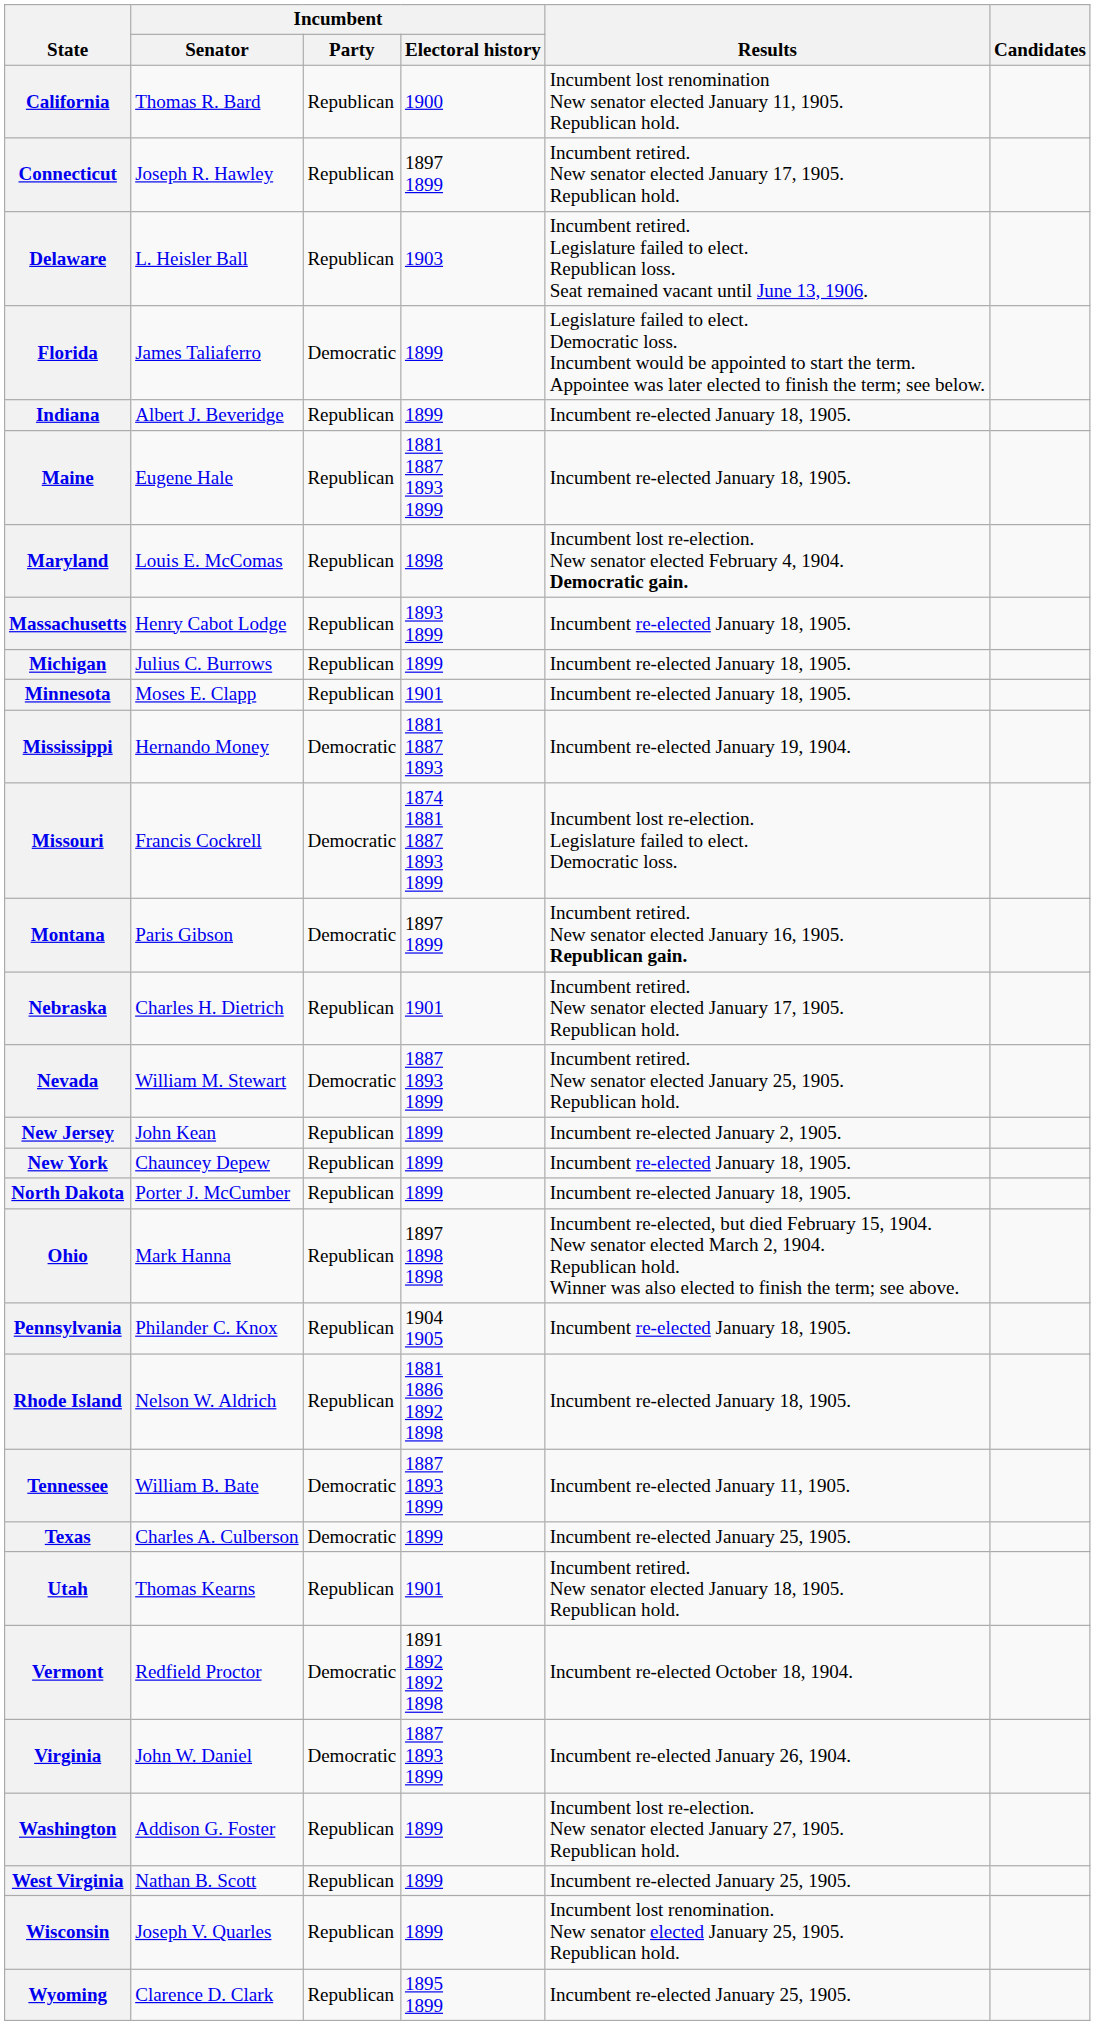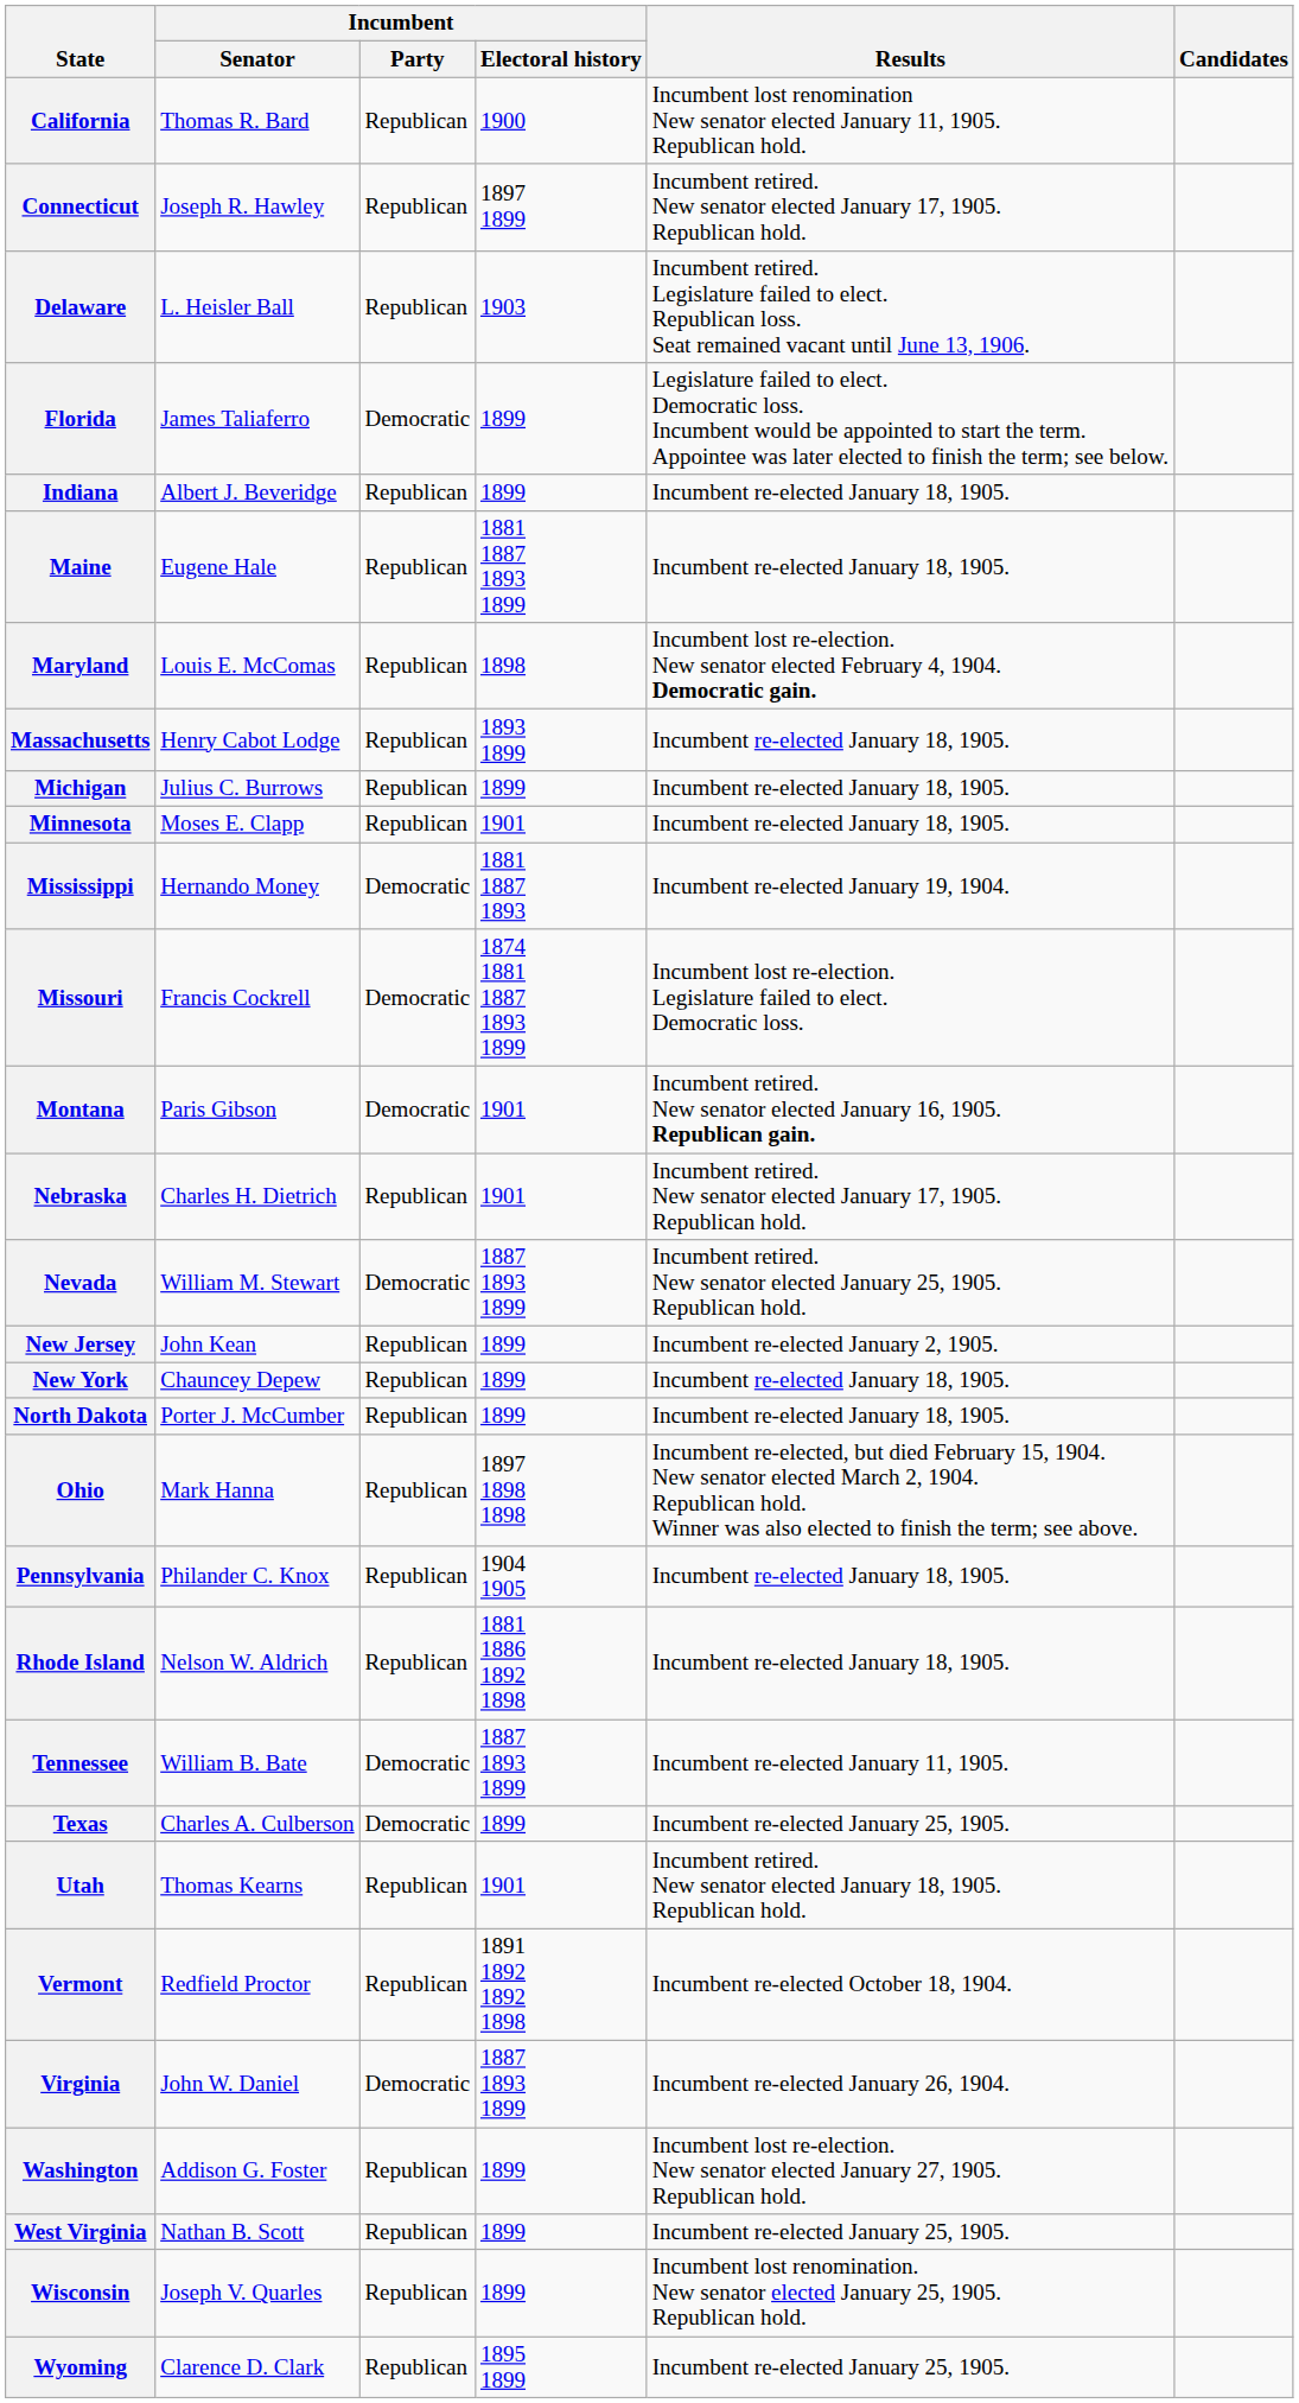Montana | Incumbent / Electoral history: 1897 1899 -> 1901
Vermont | Incumbent / Party: Democratic -> Republican
